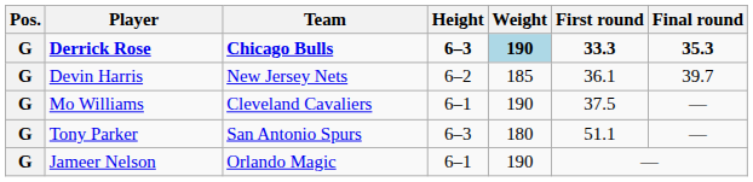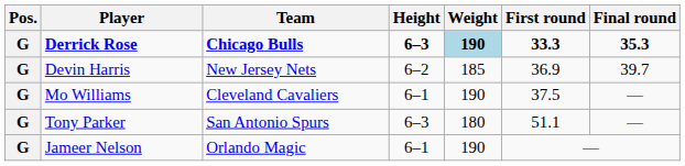Devin Harris | First round: 36.1 -> 36.9
